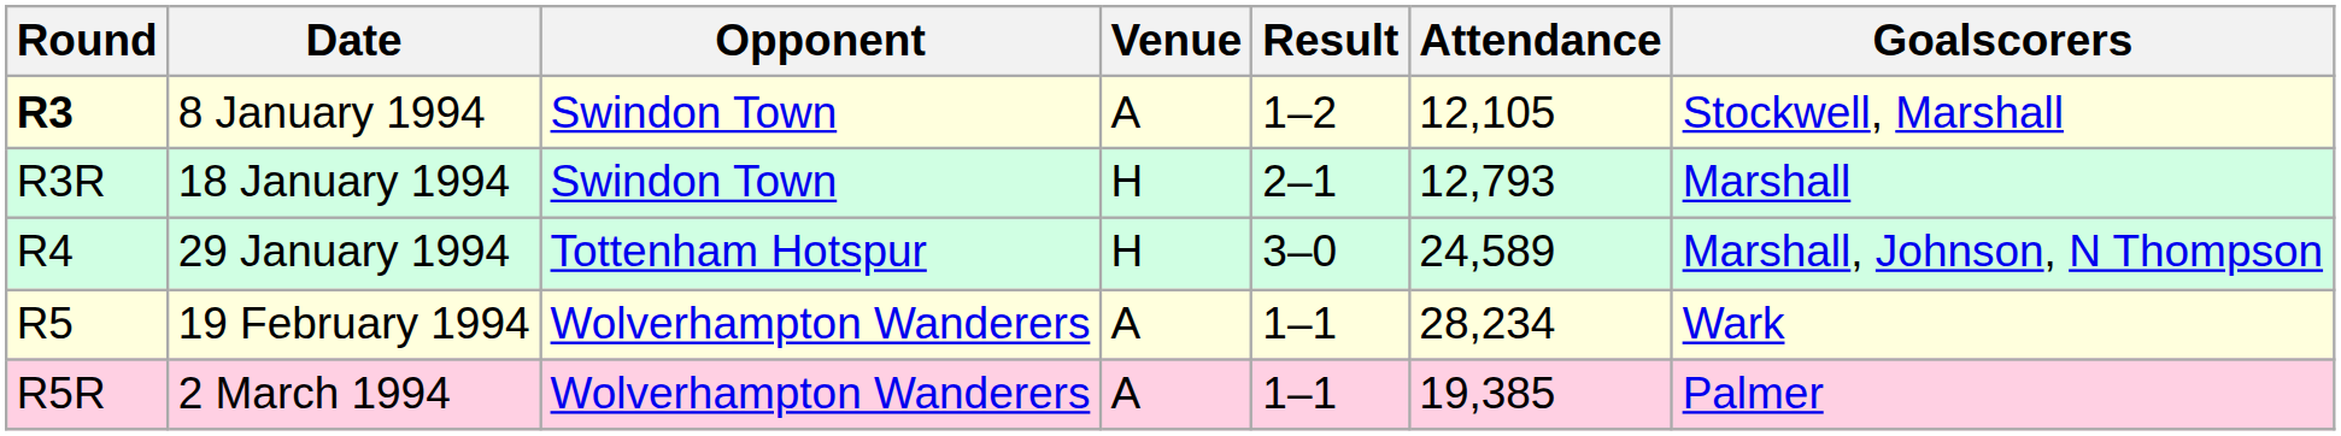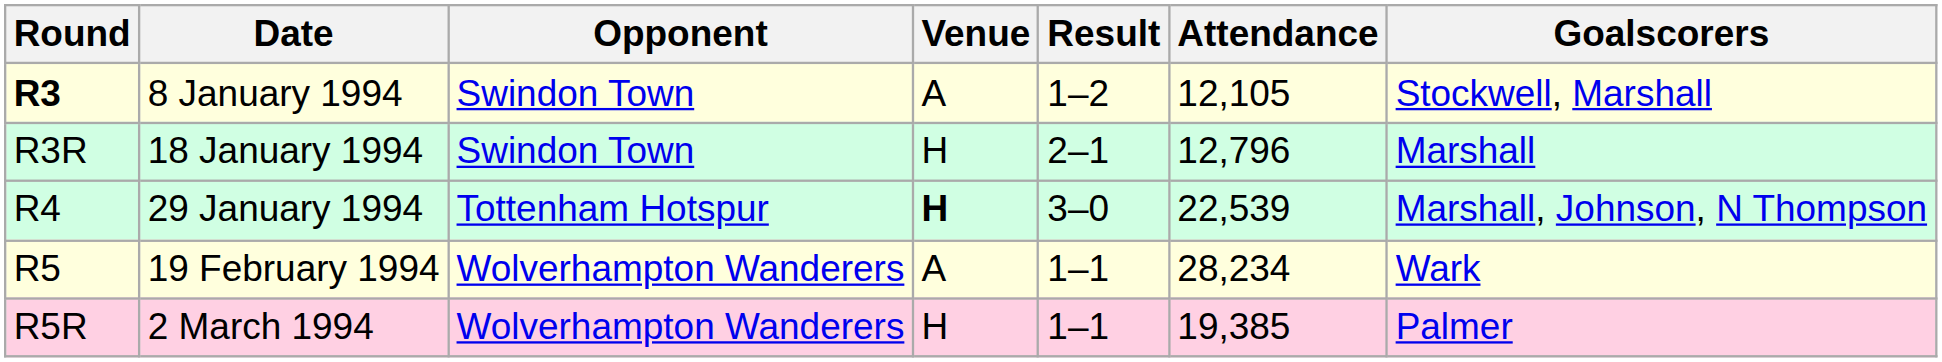18 January 1994 | Attendance: 12,793 -> 12,796
29 January 1994 | Venue: normal -> bold
29 January 1994 | Attendance: 24,589 -> 22,539
2 March 1994 | Venue: A -> H
